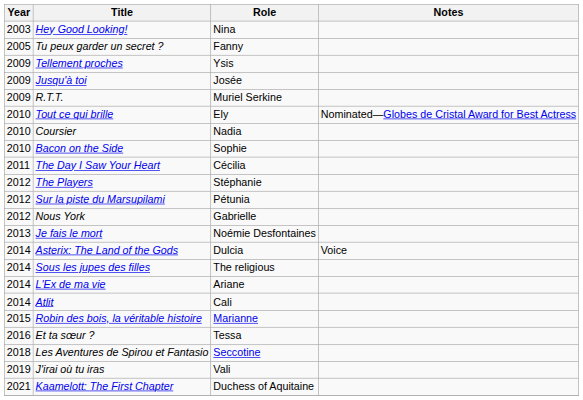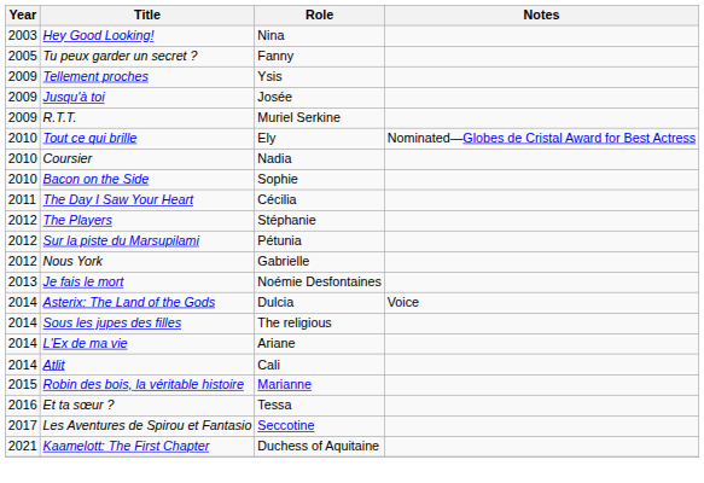Les Aventures de Spirou et Fantasio | Year: 2018 -> 2017
- row: 2019 | J'irai où tu iras | Vali
